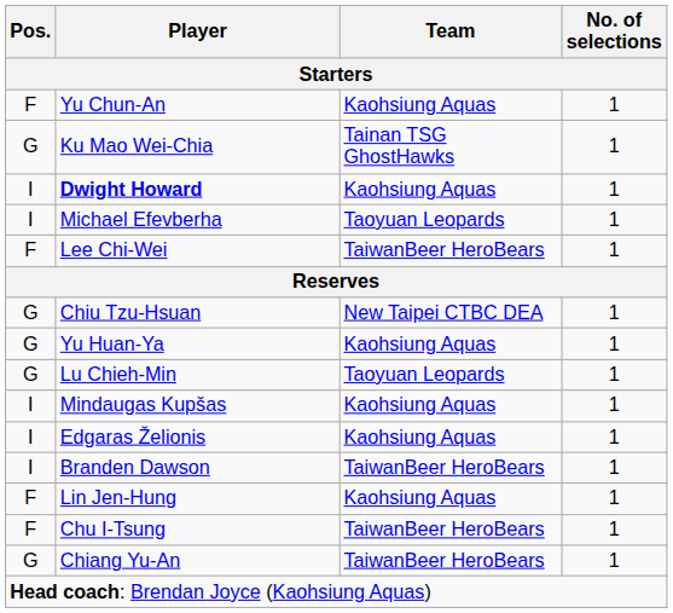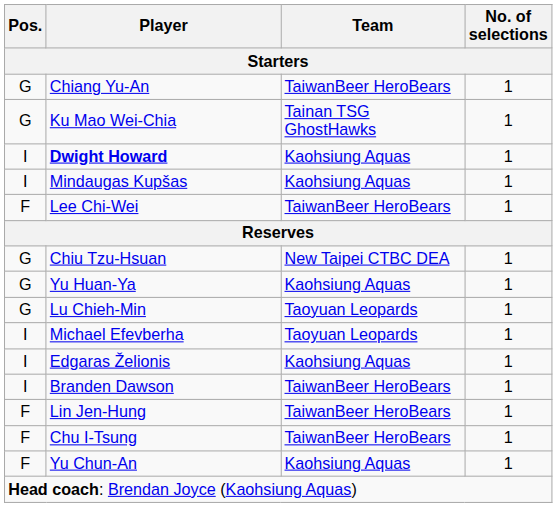rows swapped: Chiang Yu-An <-> Yu Chun-An
rows swapped: Mindaugas Kupšas <-> Michael Efevberha
Lin Jen-Hung | Team: Kaohsiung Aquas -> TaiwanBeer HeroBears
